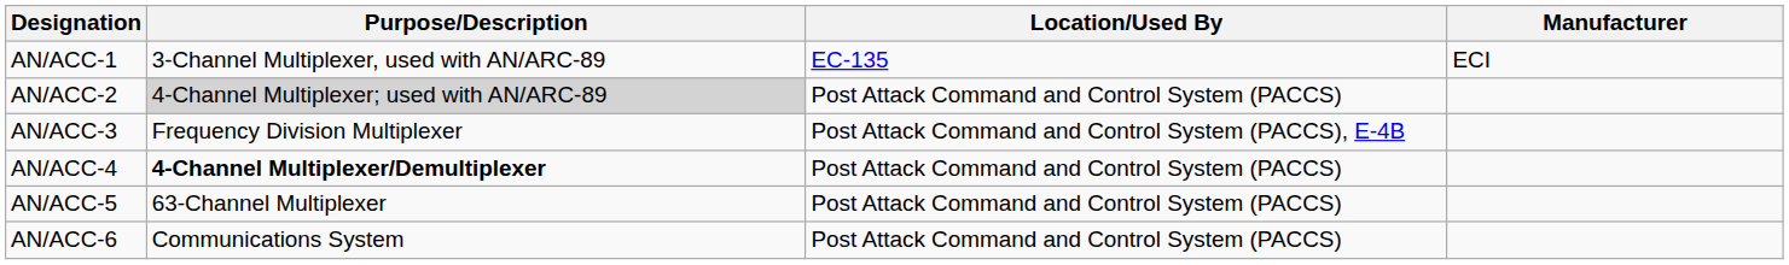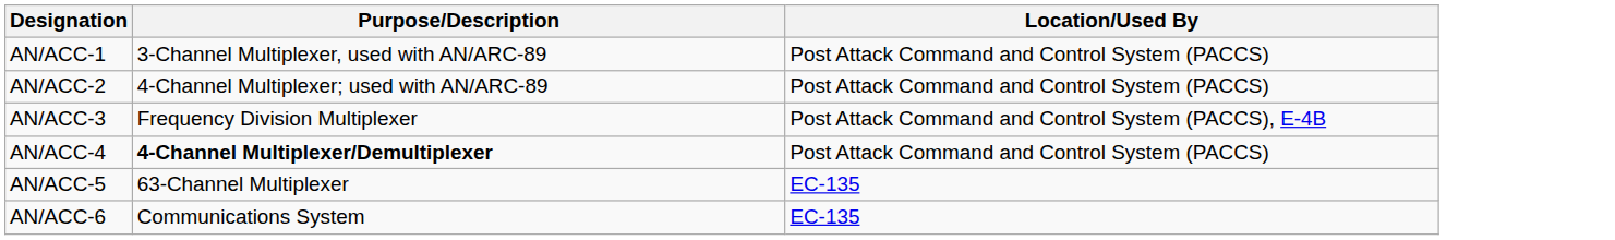- column: Manufacturer | ECI
AN/ACC-1 | Location/Used By: EC-135 -> Post Attack Command and Control System (PACCS)
AN/ACC-2 | Purpose/Description: lightgrey background -> no background
AN/ACC-5 | Location/Used By: Post Attack Command and Control System (PACCS) -> EC-135
AN/ACC-6 | Location/Used By: Post Attack Command and Control System (PACCS) -> EC-135
